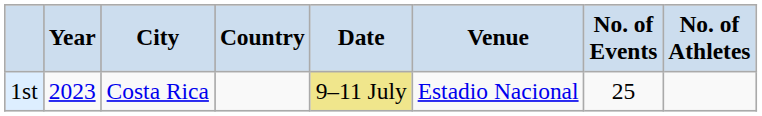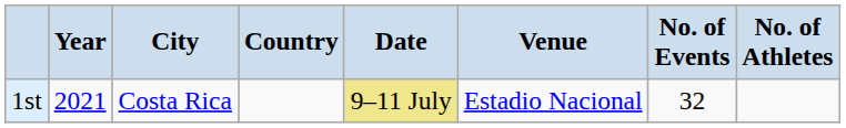1st | Year: 2023 -> 2021
1st | No. of Events: 25 -> 32
